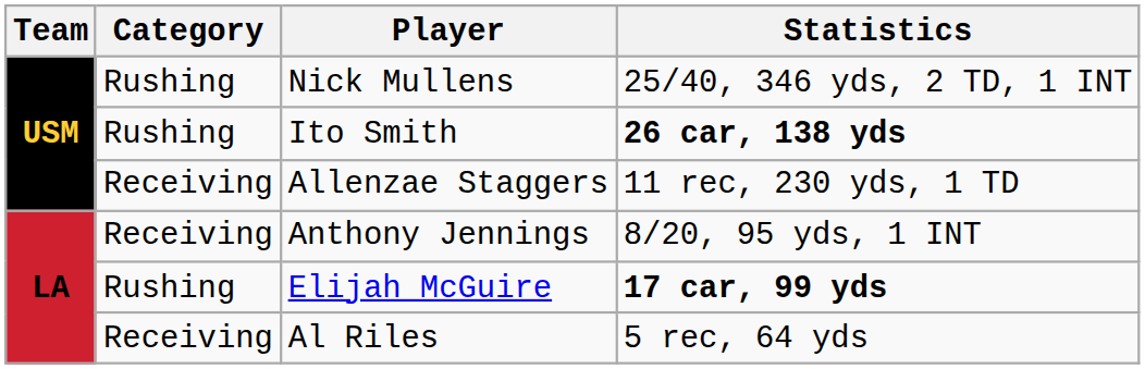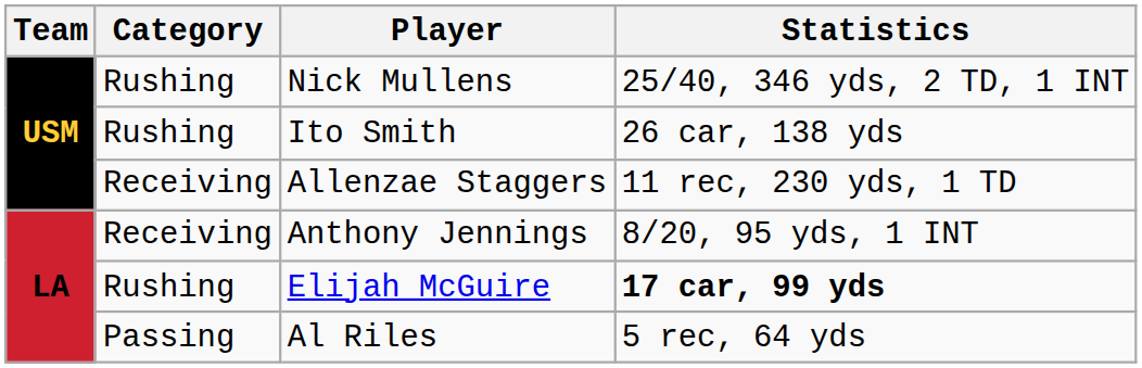Ito Smith | Statistics: bold -> normal
Al Riles | Category: Receiving -> Passing
